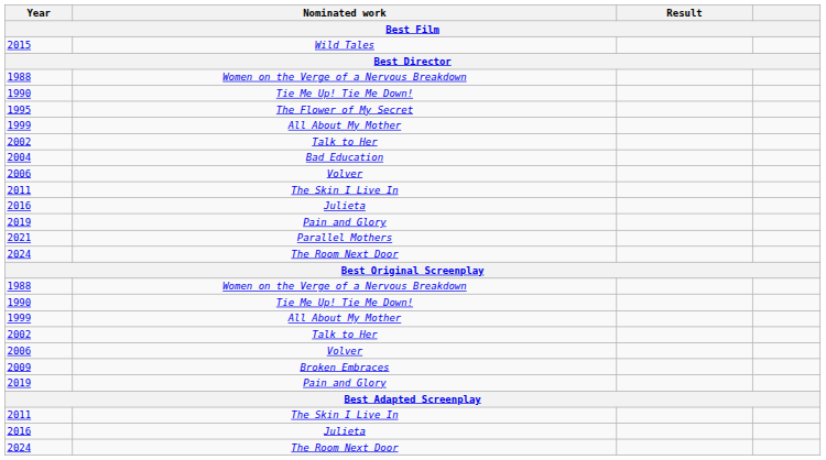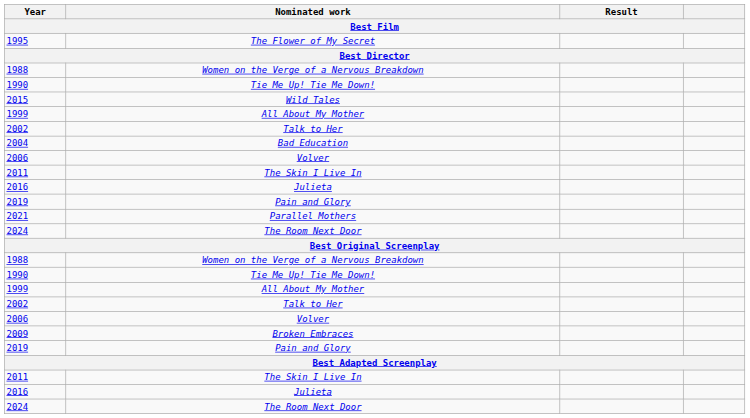rows swapped: 2015 <-> 1995
